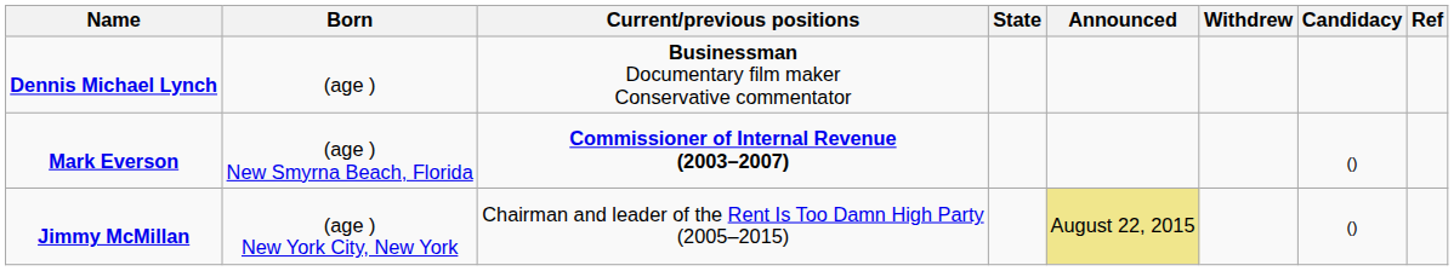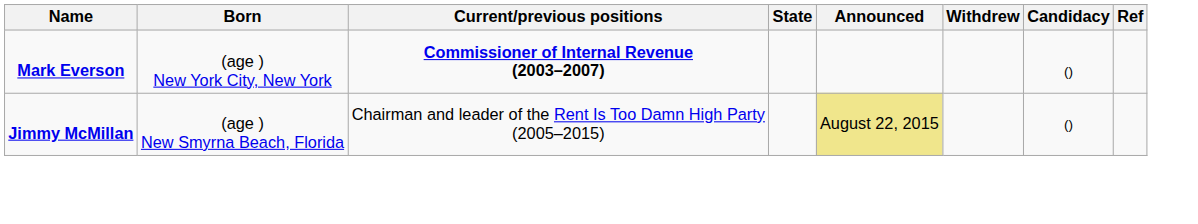- row: Dennis Michael Lynch | (age ) | Businessman Documentary film maker Conservative commentator
Mark Everson | Born: (age ) New Smyrna Beach, Florida -> (age ) New York City, New York
Jimmy McMillan | Born: (age ) New York City, New York -> (age ) New Smyrna Beach, Florida
